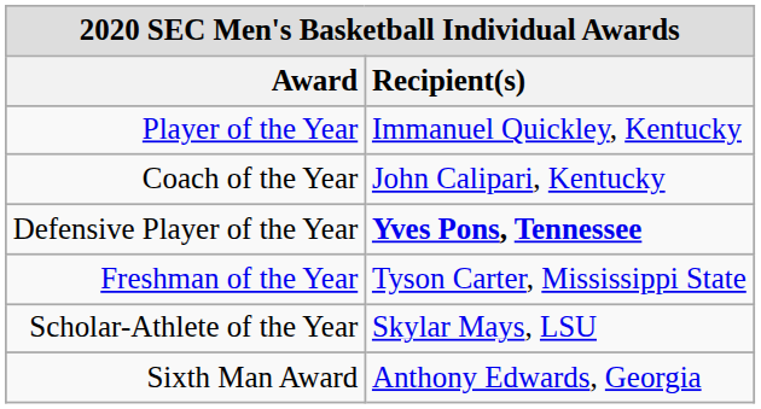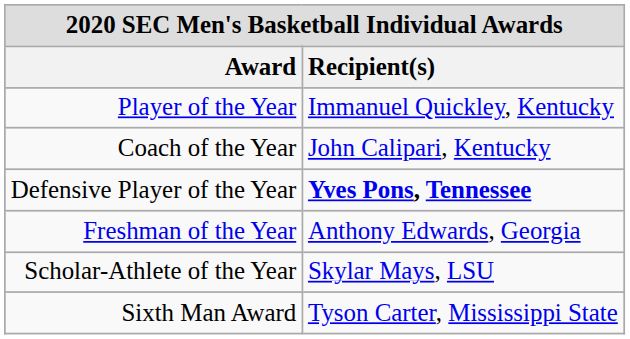Freshman of the Year | Recipient(s): Tyson Carter, Mississippi State -> Anthony Edwards, Georgia
Sixth Man Award | Recipient(s): Anthony Edwards, Georgia -> Tyson Carter, Mississippi State
